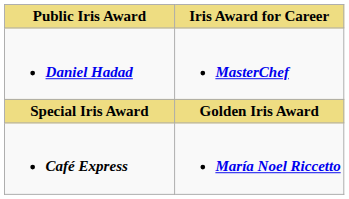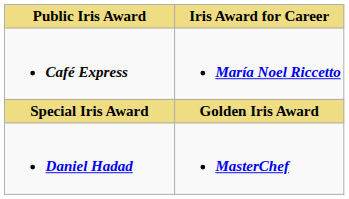rows swapped: Café Express <-> Daniel Hadad
